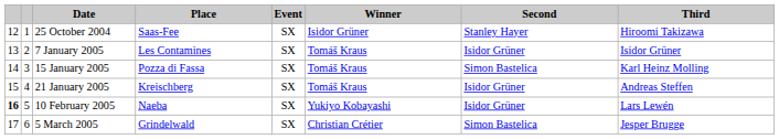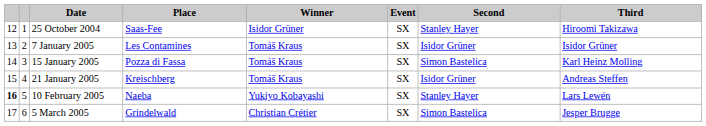columns swapped: Event <-> Winner
10 February 2005 | Second: Isidor Grüner -> Stanley Hayer
